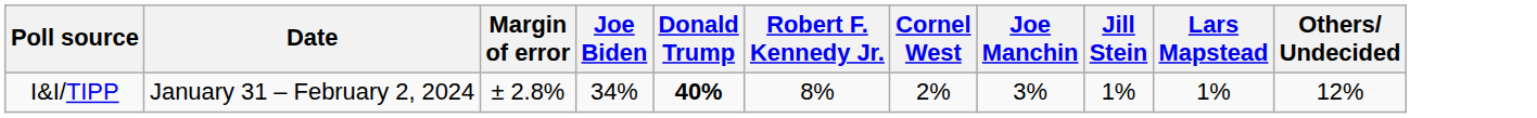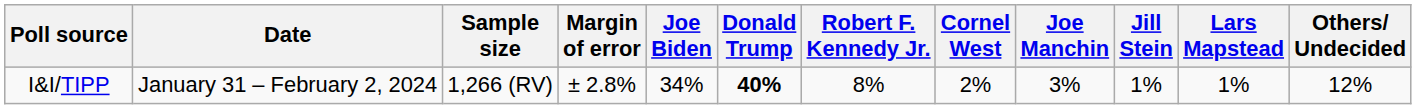+ column: Sample size | 1,266 (RV)
